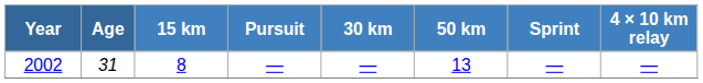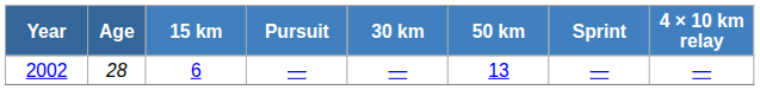2002 | Age: 31 -> 28
2002 | 15 km: 8 -> 6
